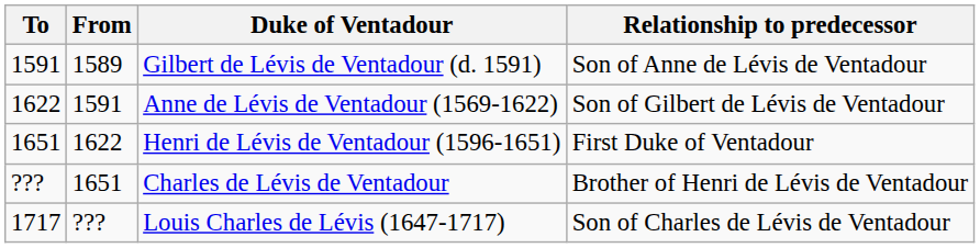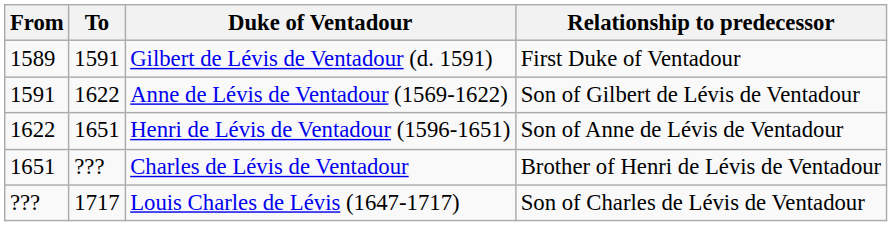columns swapped: From <-> To
Gilbert de Lévis de Ventadour (d. 1591) | Relationship to predecessor: Son of Anne de Lévis de Ventadour -> First Duke of Ventadour
Henri de Lévis de Ventadour (1596-1651) | Relationship to predecessor: First Duke of Ventadour -> Son of Anne de Lévis de Ventadour
